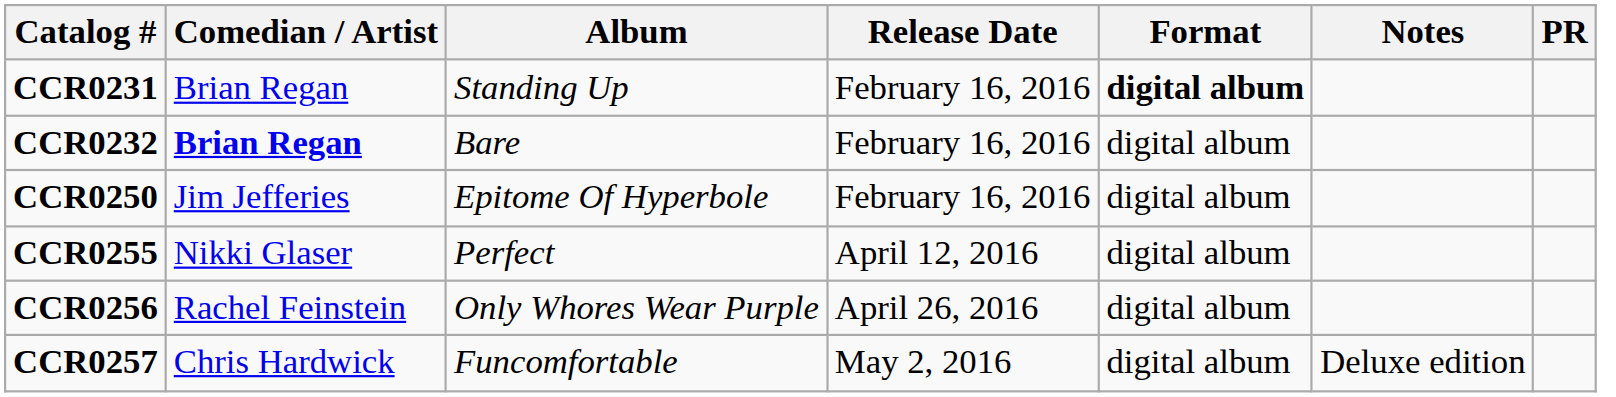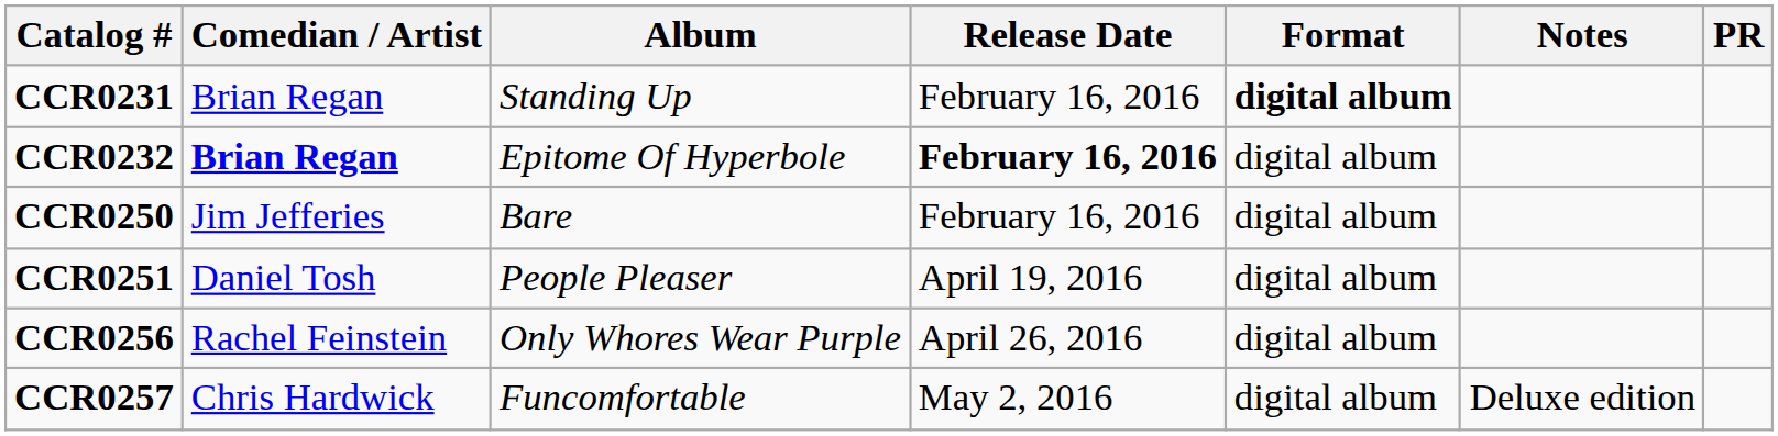CCR0232 | Album: Bare -> Epitome Of Hyperbole
CCR0232 | Release Date: normal -> bold
CCR0250 | Album: Epitome Of Hyperbole -> Bare
- row: CCR0255 | Nikki Glaser | Perfect | April 12, 2016 | digital album
+ row: CCR0251 | Daniel Tosh | People Pleaser | April 19, 2016 | digital album
